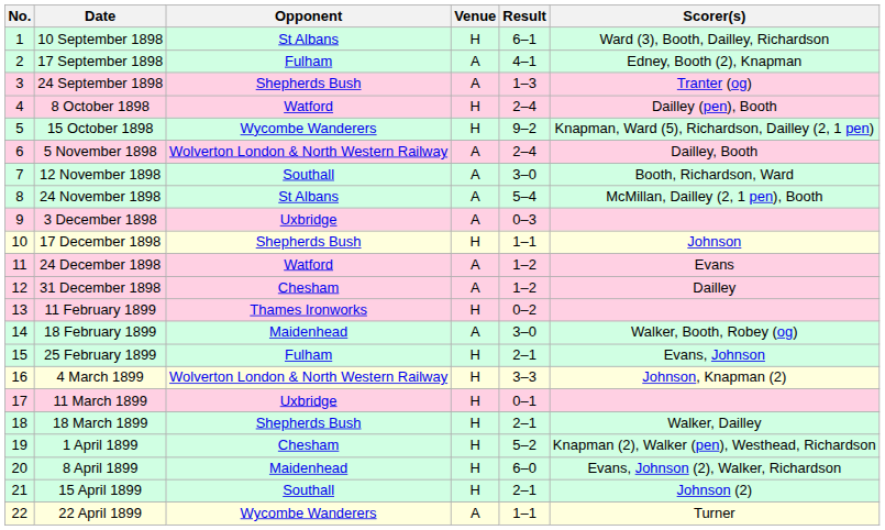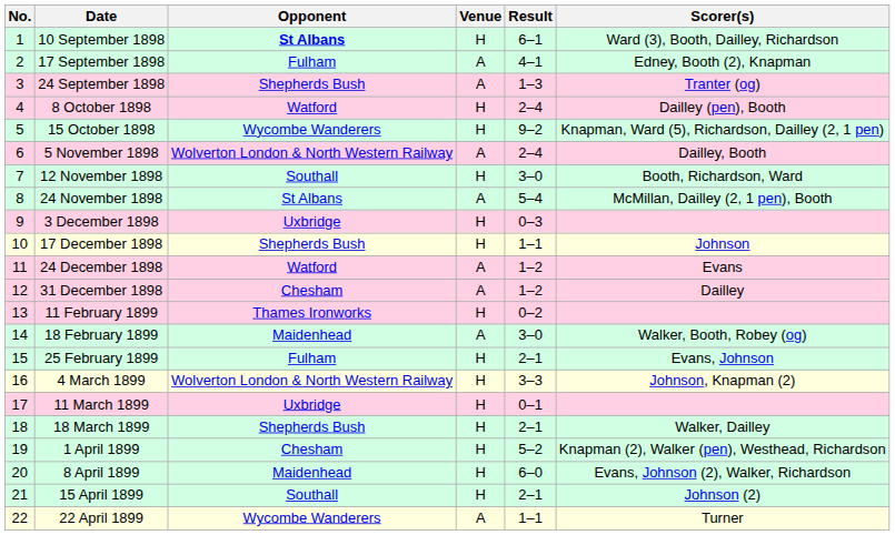10 September 1898 | Opponent: normal -> bold
12 November 1898 | Venue: A -> H
3 December 1898 | Venue: A -> H
